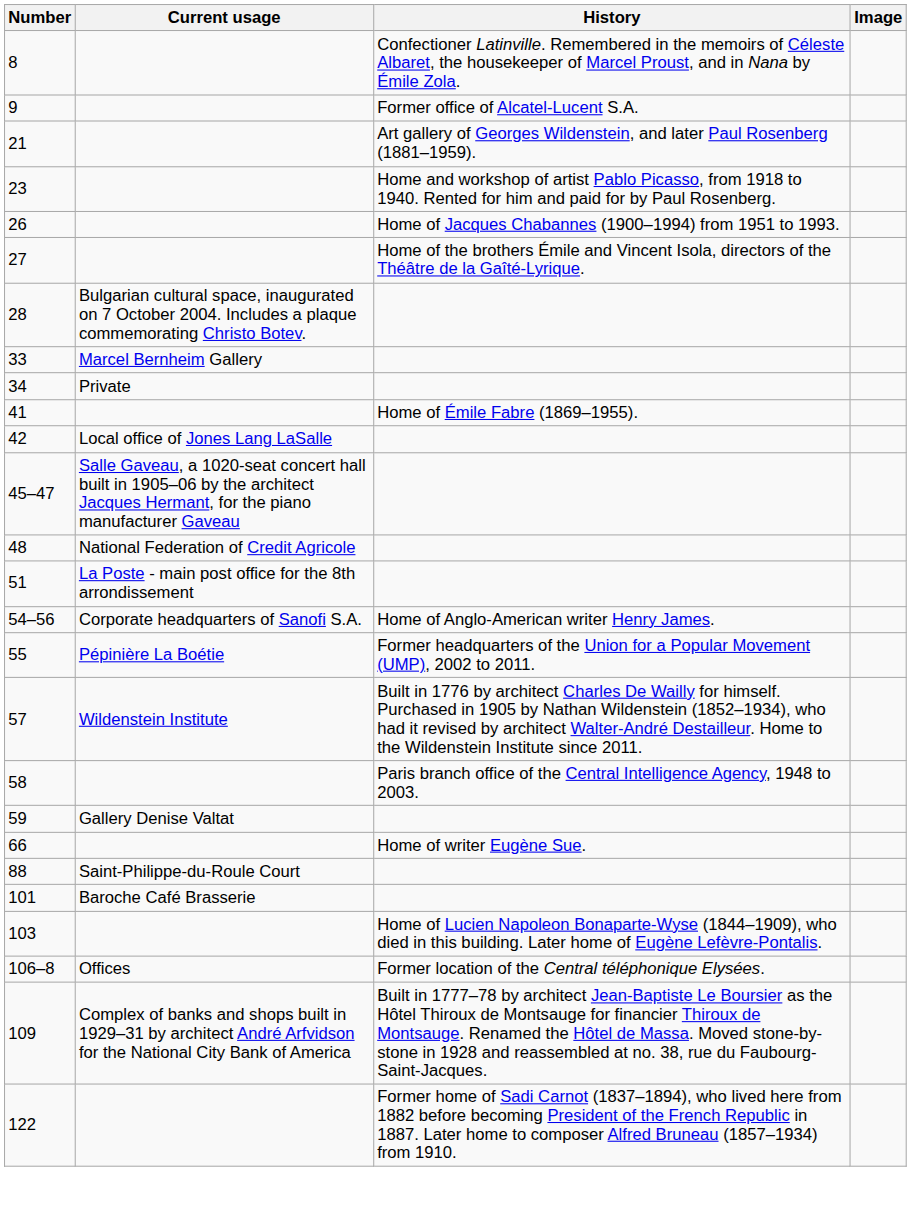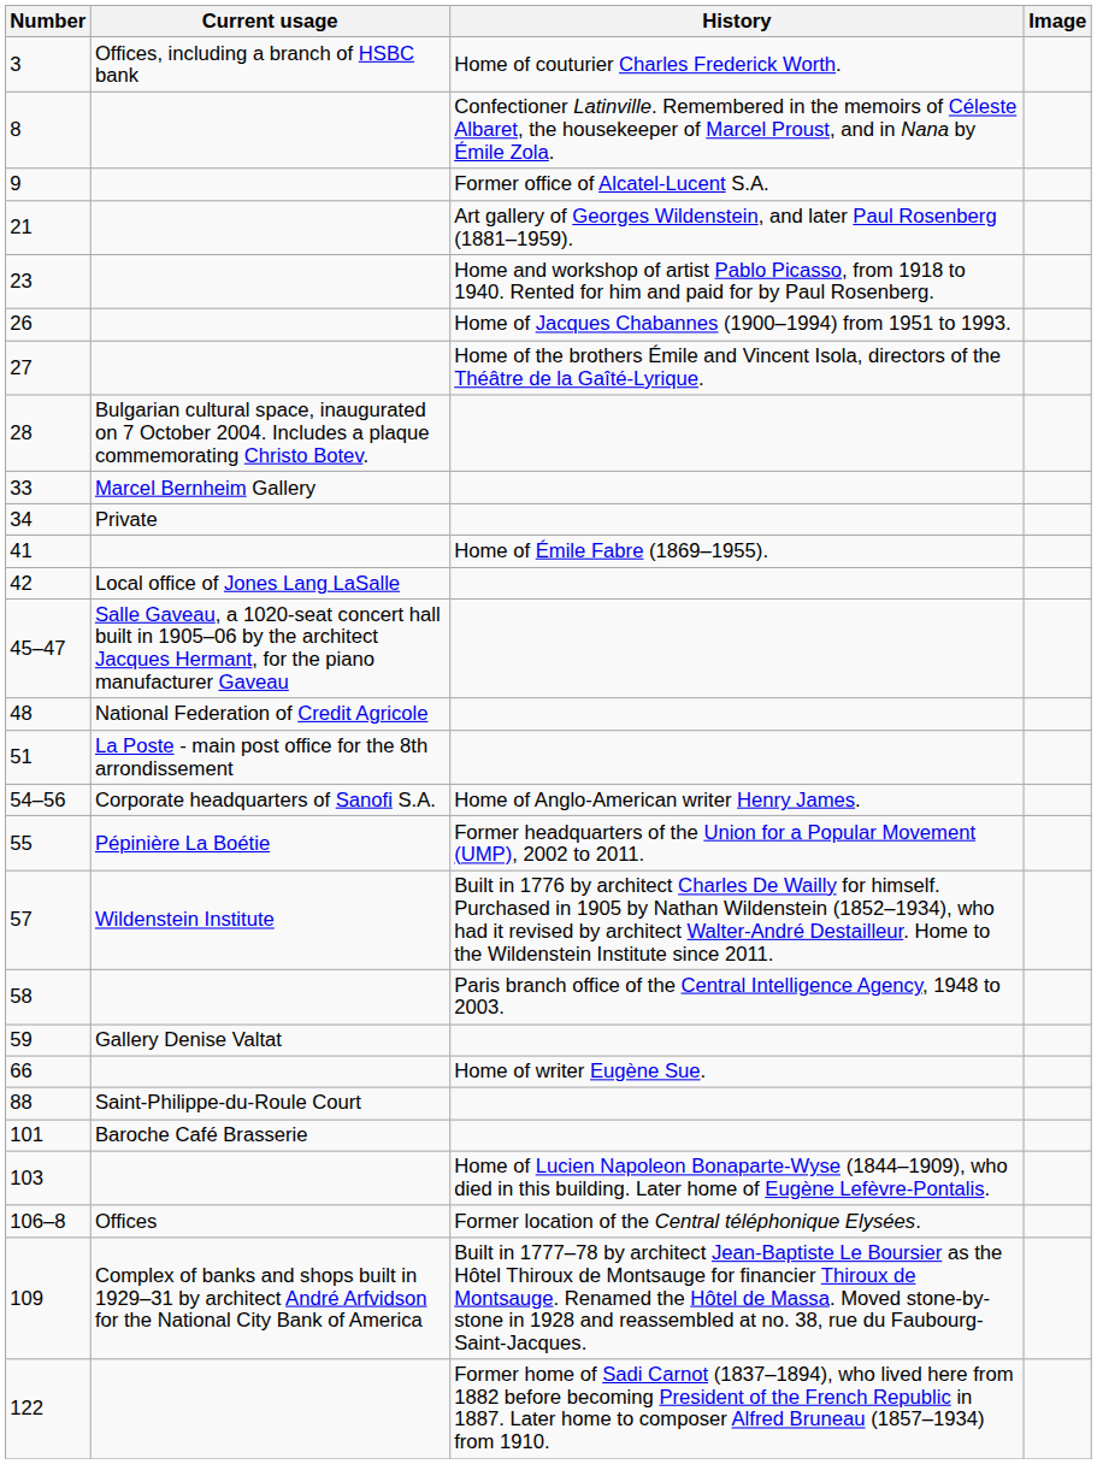+ row: 3 | Offices, including a branch of HSBC bank | Home of couturier Charles Frederick Worth.
